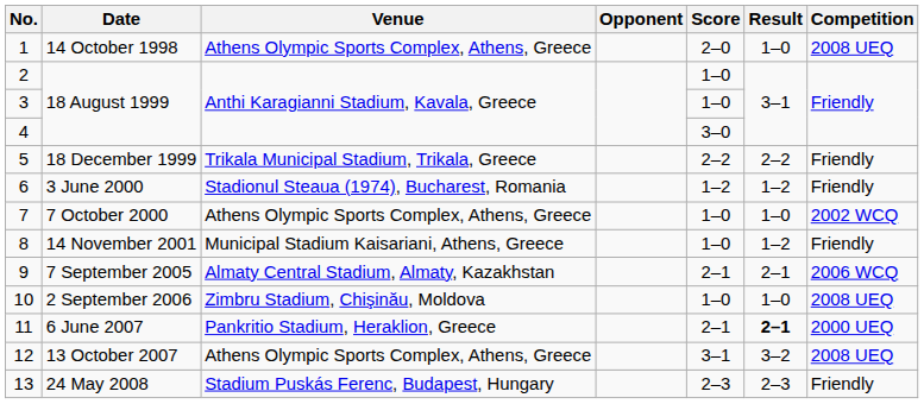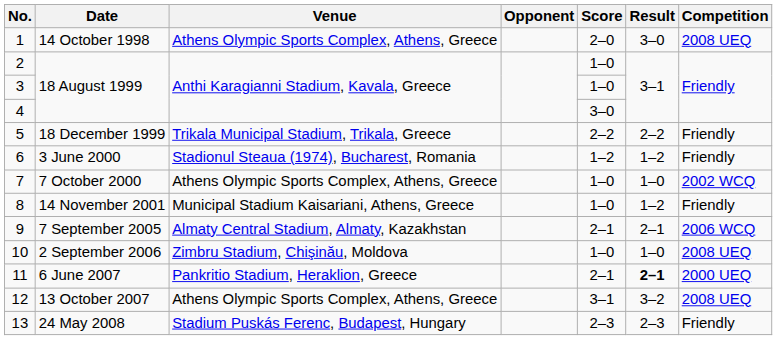1 | Result: 1–0 -> 3–0
